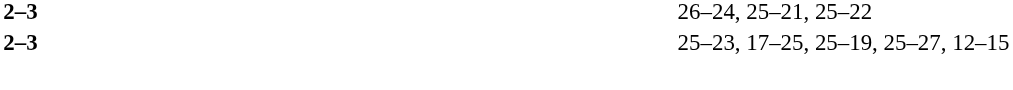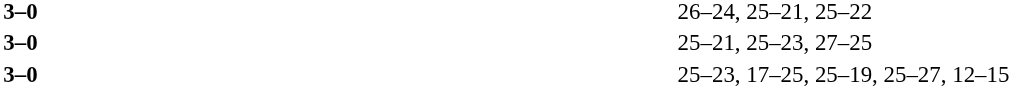26–24, 25–21, 25–22 | column 2: 2–3 -> 3–0
+ row: 3–0 | 25–21, 25–23, 27–25
25–23, 17–25, 25–19, 25–27, 12–15 | column 2: 2–3 -> 3–0
